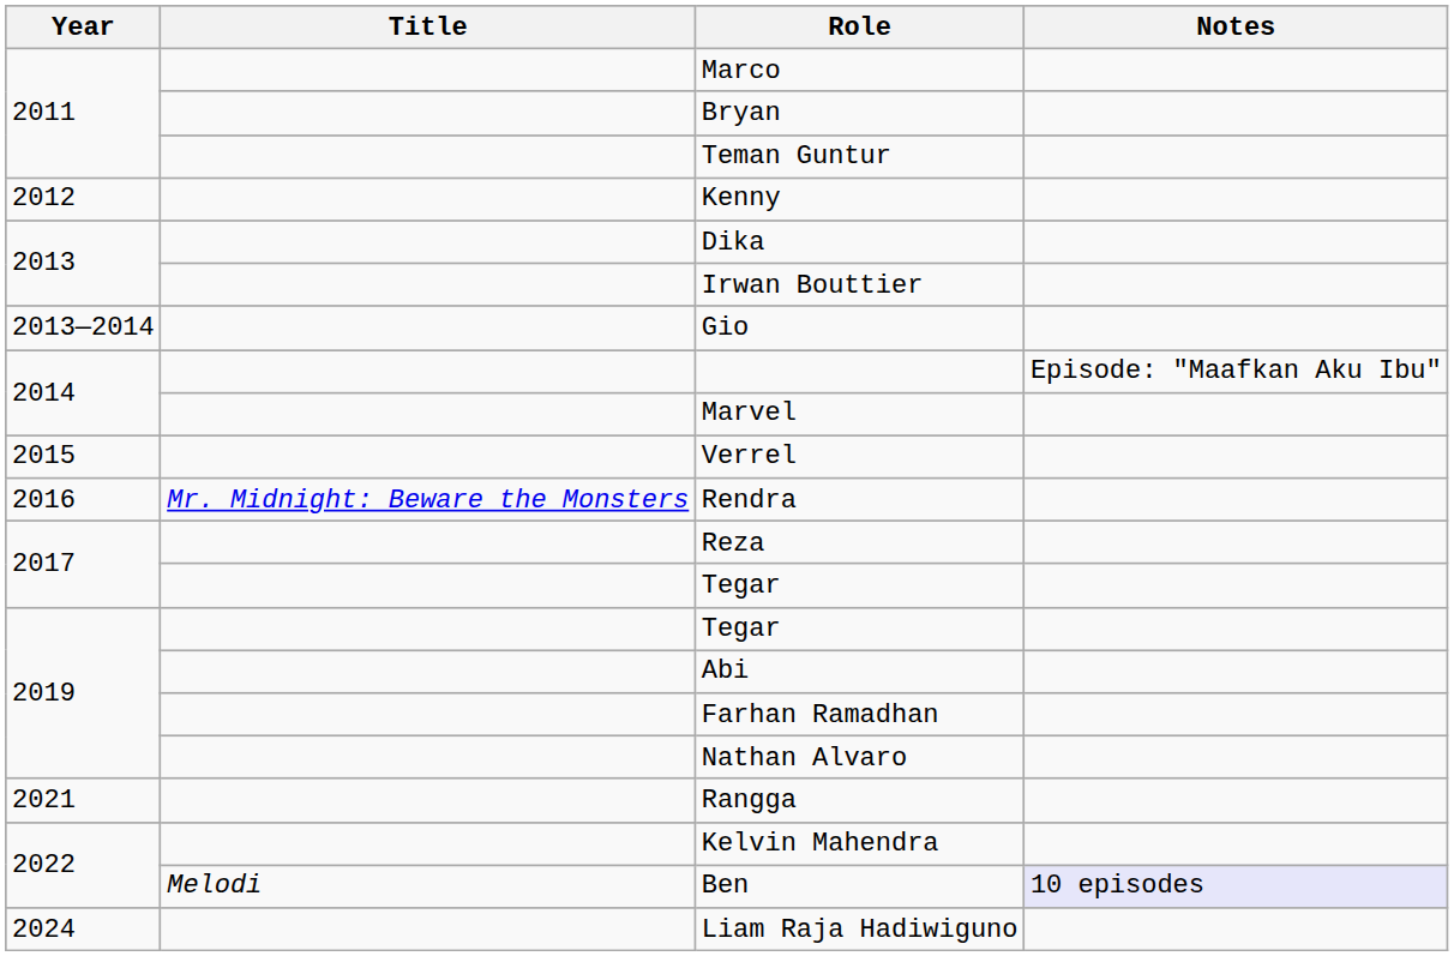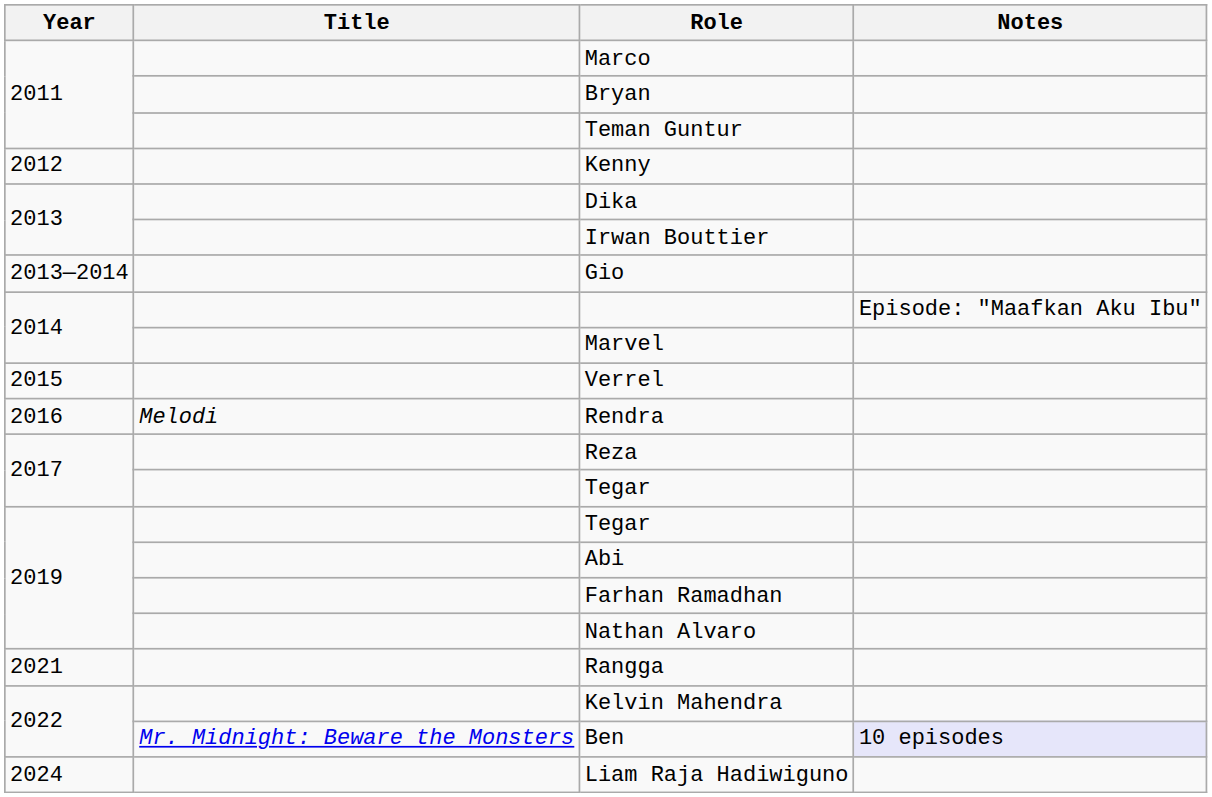Rendra | Title: Mr. Midnight: Beware the Monsters -> Melodi
Ben | Title: Melodi -> Mr. Midnight: Beware the Monsters
